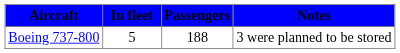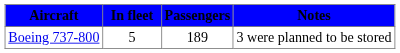Boeing 737-800 | Passengers: 188 -> 189
